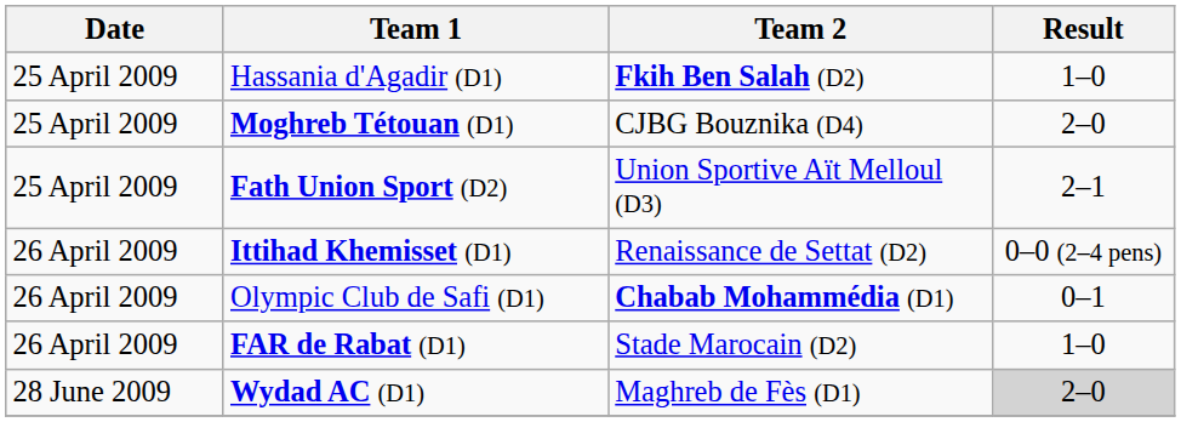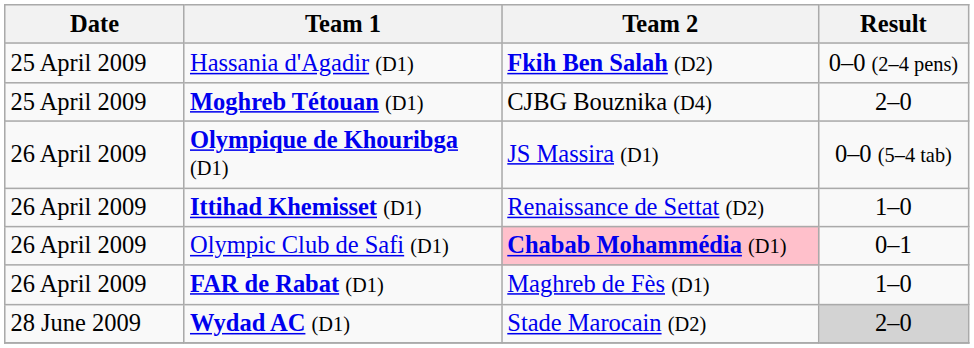Hassania d'Agadir (D1) | Result: 1–0 -> 0–0 (2–4 pens)
- row: 25 April 2009 | Fath Union Sport (D2) | Union Sportive Aït Melloul (D3) | 2–1
+ row: 26 April 2009 | Olympique de Khouribga (D1) | JS Massira (D1) | 0–0 (5–4 tab)
Ittihad Khemisset (D1) | Result: 0–0 (2–4 pens) -> 1–0
Olympic Club de Safi (D1) | Team 2: no background -> pink background
FAR de Rabat (D1) | Team 2: Stade Marocain (D2) -> Maghreb de Fès (D1)
Wydad AC (D1) | Team 2: Maghreb de Fès (D1) -> Stade Marocain (D2)
